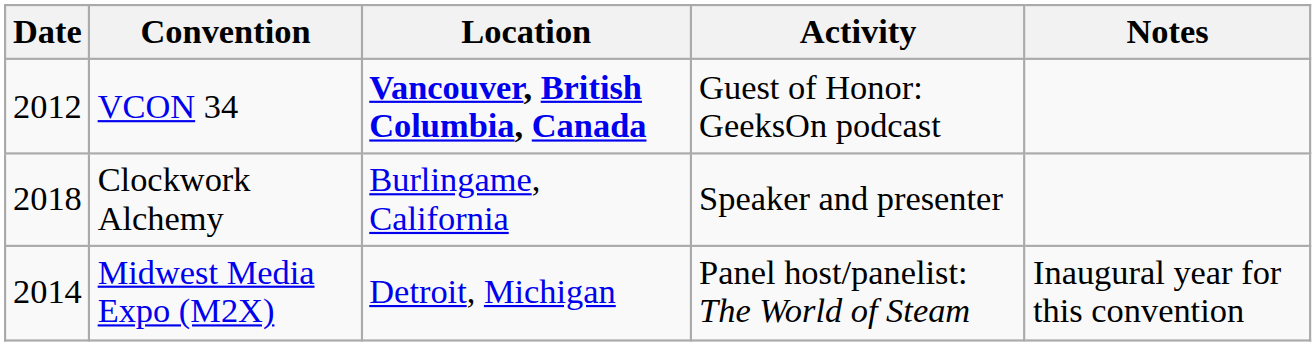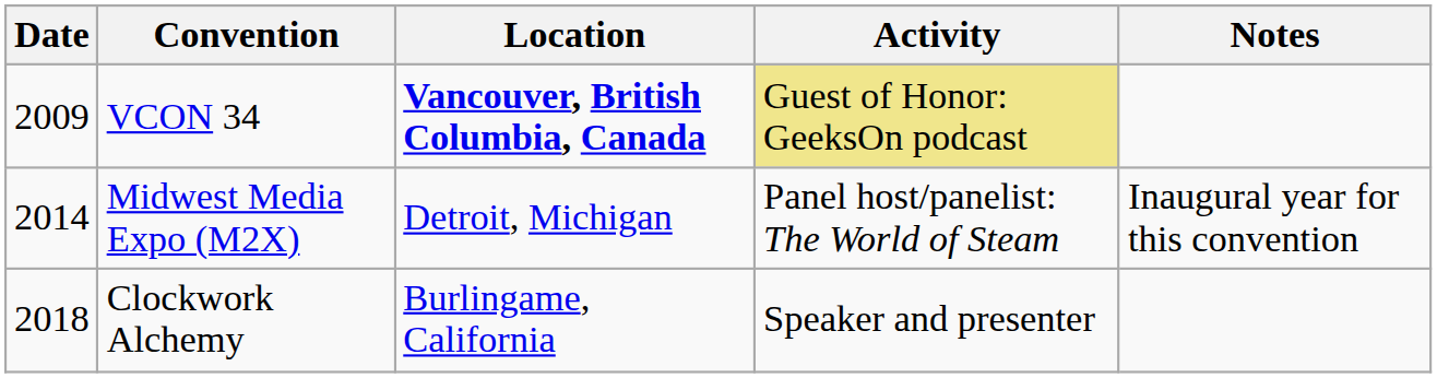VCON 34 | Date: 2012 -> 2009
VCON 34 | Activity: no background -> khaki background
rows swapped: Midwest Media Expo (M2X) <-> Clockwork Alchemy
